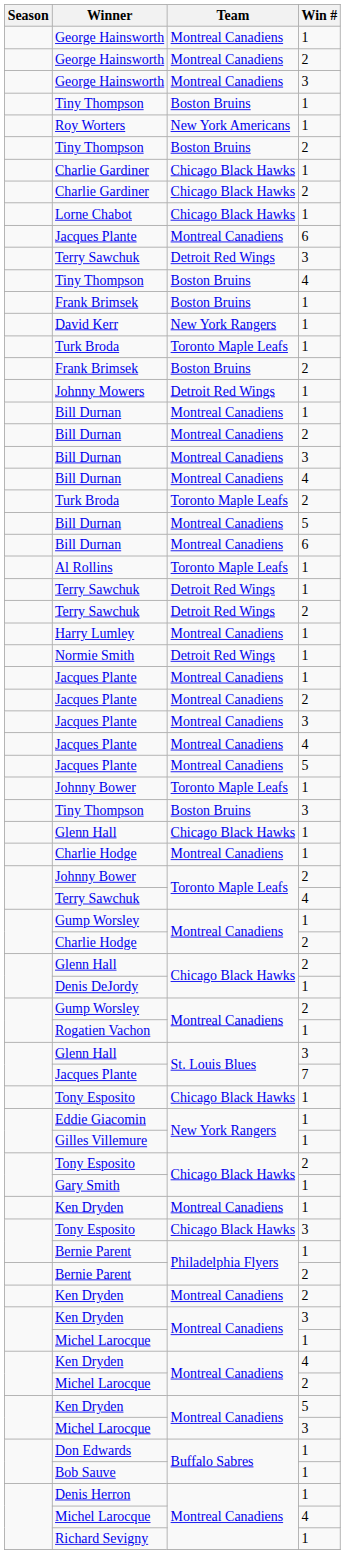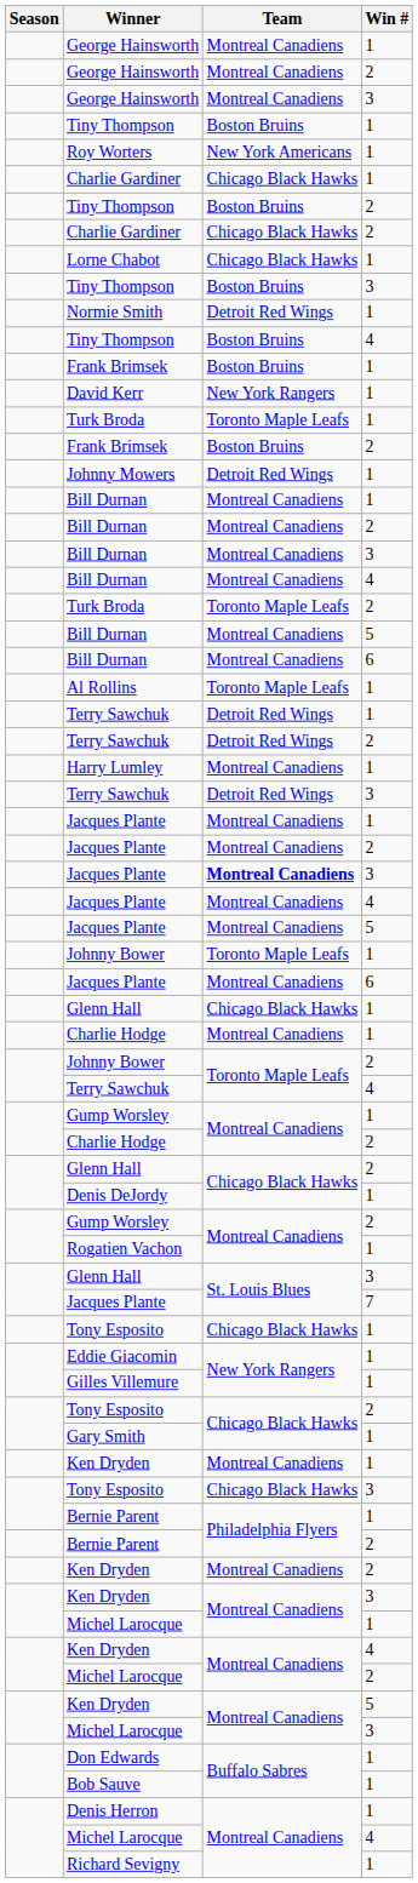rows swapped: Charlie Gardiner / 1 <-> Tiny Thompson / 2
rows swapped: Tiny Thompson / 3 <-> Jacques Plante / 6
rows swapped: Normie Smith <-> Terry Sawchuk / 3
Jacques Plante / 3 | Team: normal -> bold
